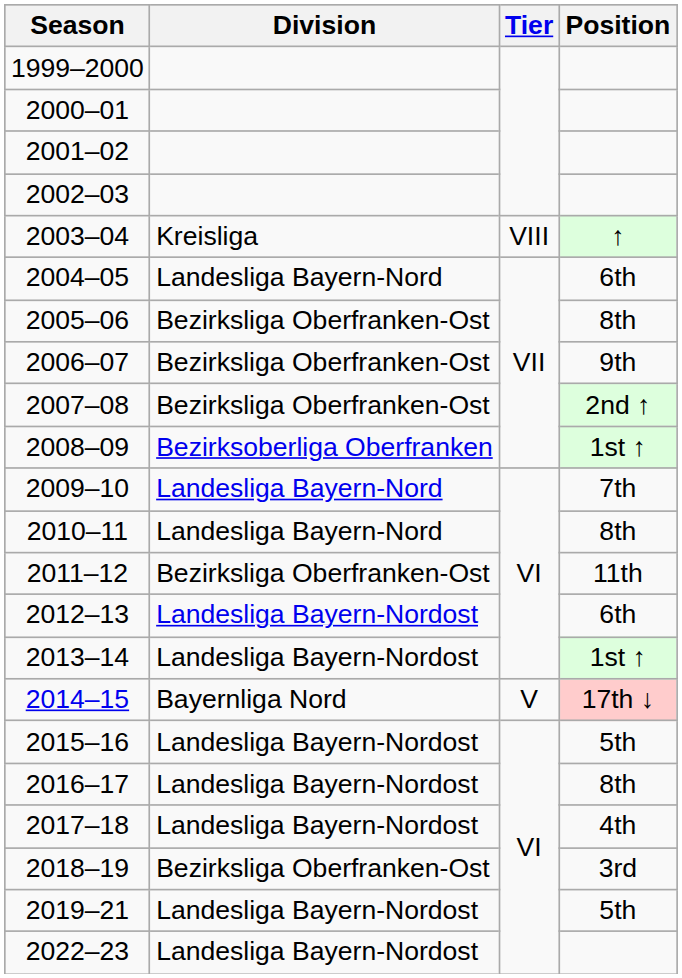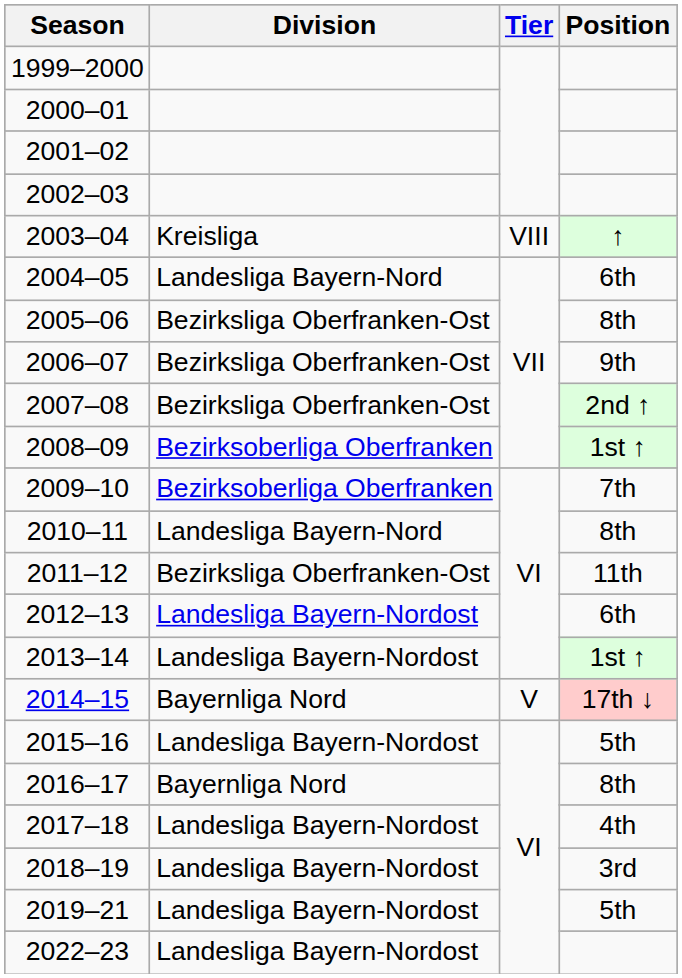2009–10 | Division: Landesliga Bayern-Nord -> Bezirksoberliga Oberfranken
2016–17 | Division: Landesliga Bayern-Nordost -> Bayernliga Nord
2018–19 | Division: Bezirksliga Oberfranken-Ost -> Landesliga Bayern-Nordost
